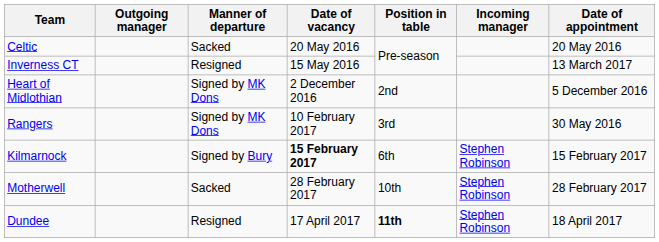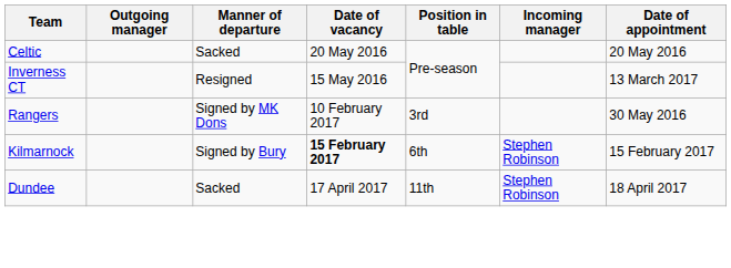- row: Heart of Midlothian | Signed by MK Dons | 2 December 2016 | 2nd | 5 December 2016
- row: Motherwell | Sacked | 28 February 2017 | 10th | Stephen Robinson | 28 February 2017
Dundee | Manner of departure: Resigned -> Sacked
Dundee | Position in table: bold -> normal
